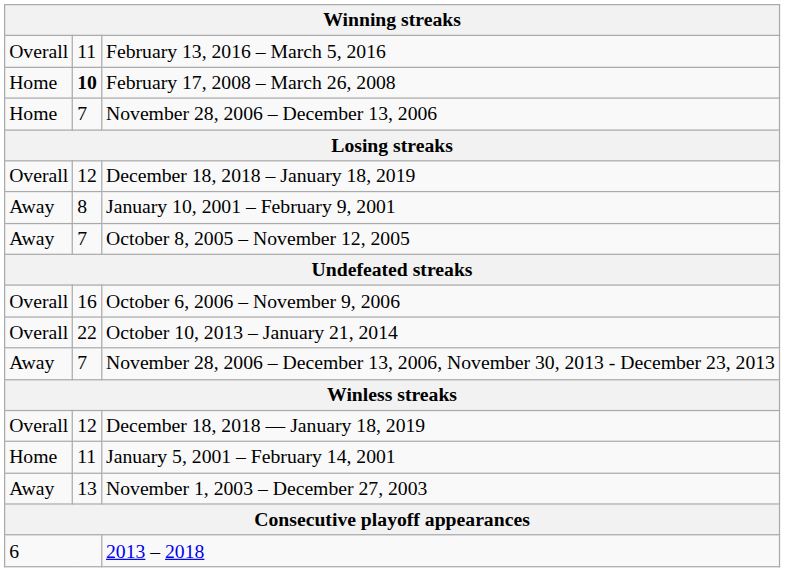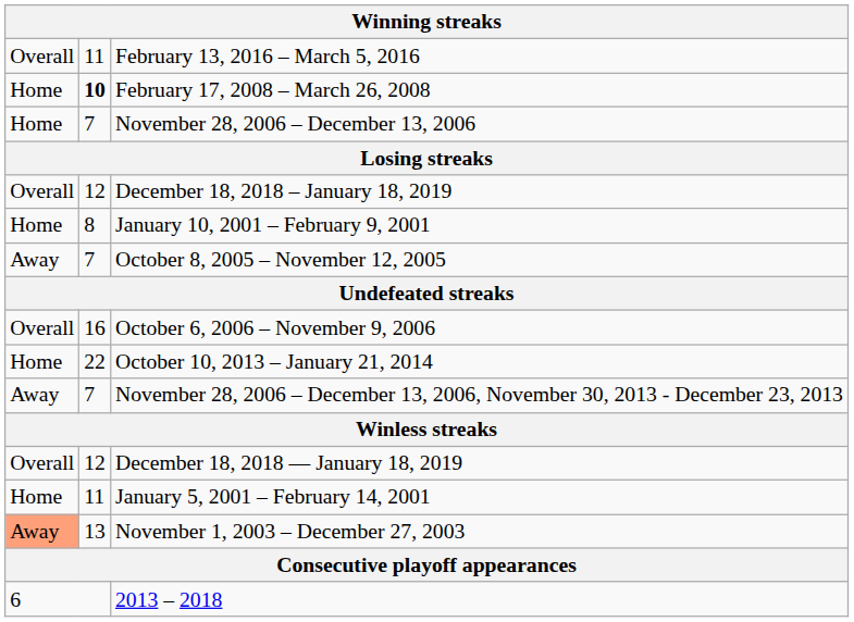January 10, 2001 – February 9, 2001 | column 1: Away -> Home
October 10, 2013 – January 21, 2014 | column 1: Overall -> Home
November 1, 2003 – December 27, 2003 | column 1: no background -> lightsalmon background
